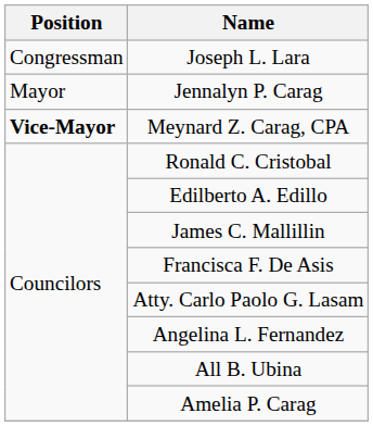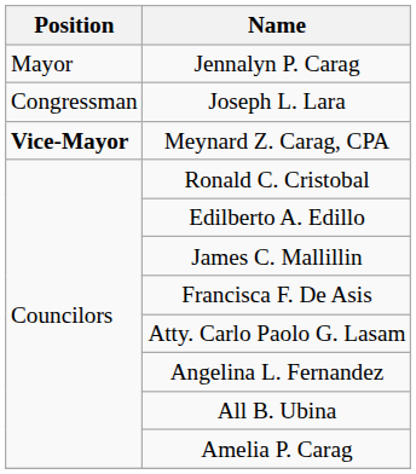rows swapped: Joseph L. Lara <-> Jennalyn P. Carag
